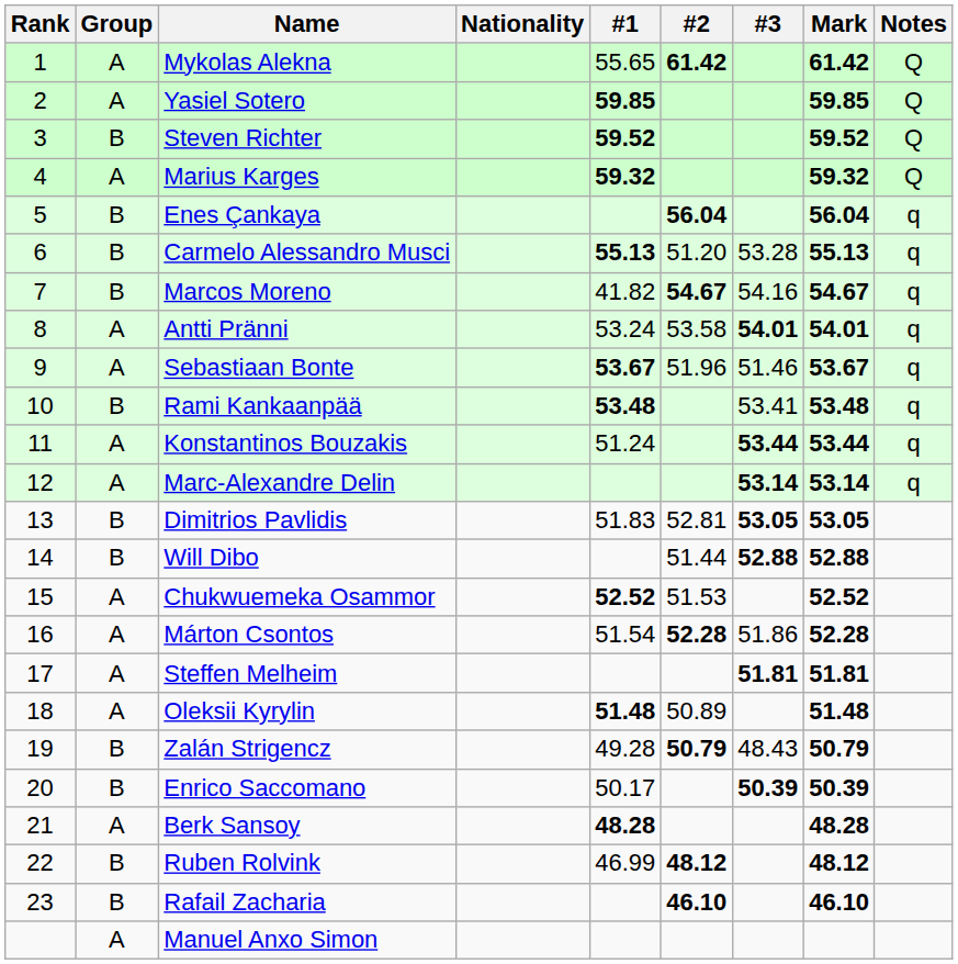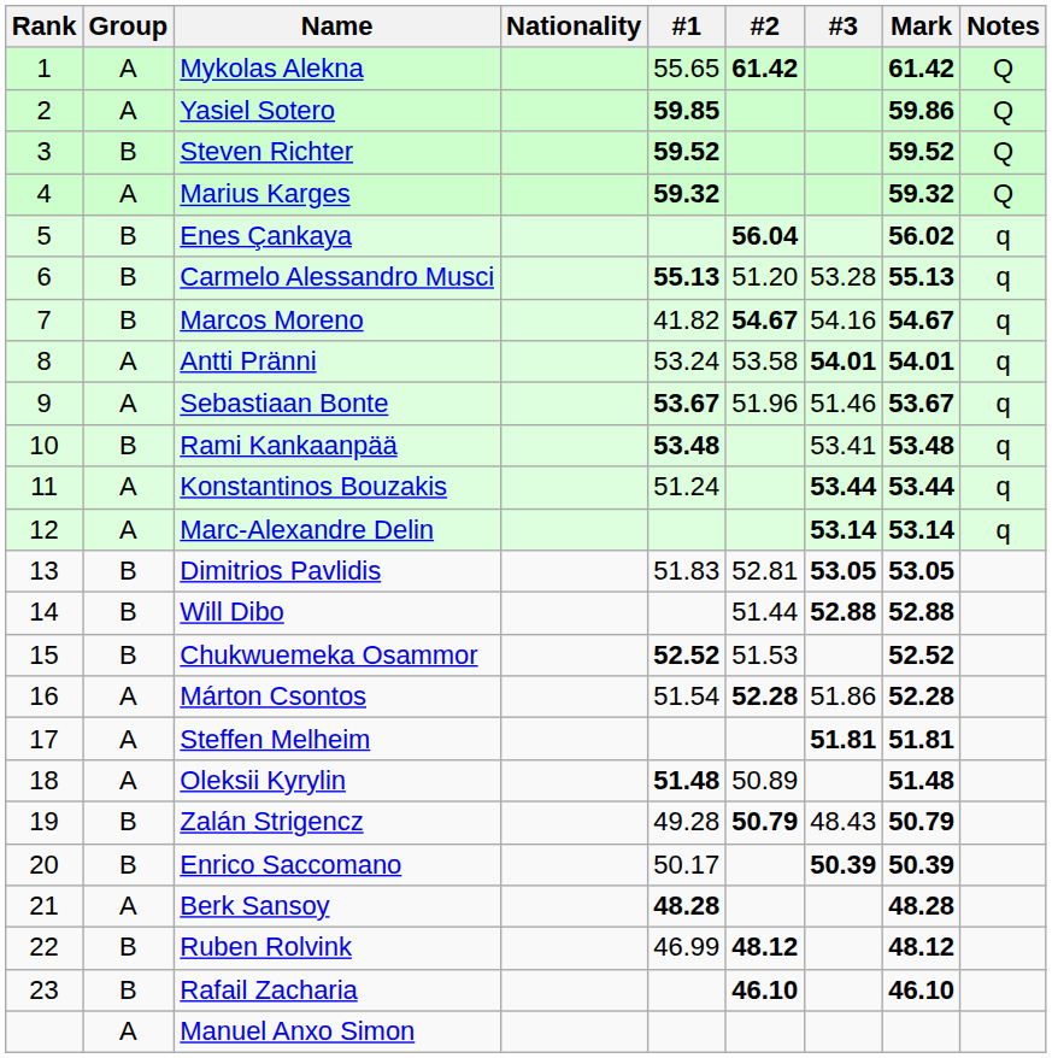Yasiel Sotero | Mark: 59.85 -> 59.86
Enes Çankaya | Mark: 56.04 -> 56.02
Chukwuemeka Osammor | Group: A -> B
